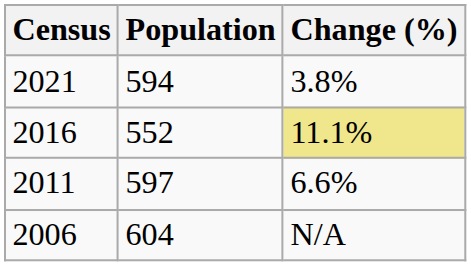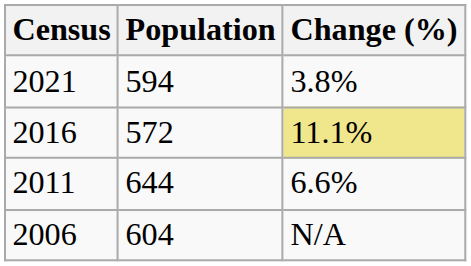2016 | Population: 552 -> 572
2011 | Population: 597 -> 644
